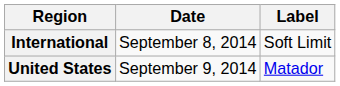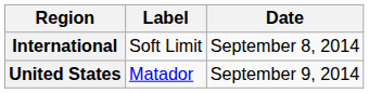columns swapped: Date <-> Label
